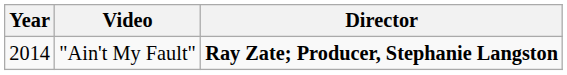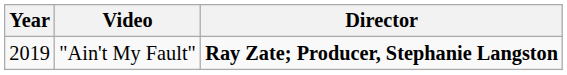"Ain't My Fault" | Year: 2014 -> 2019
